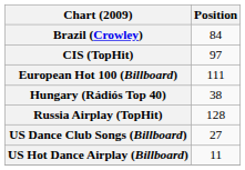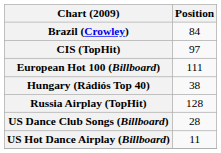US Dance Club Songs (Billboard) | Position: 27 -> 28
